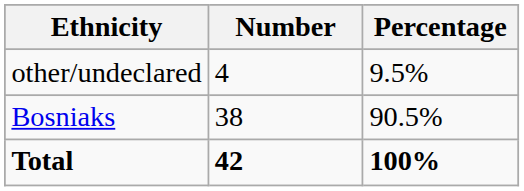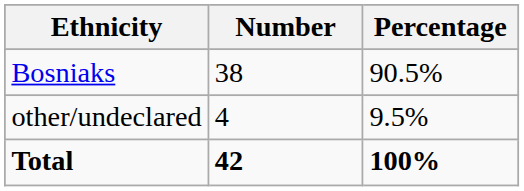rows swapped: Bosniaks <-> other/undeclared
